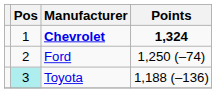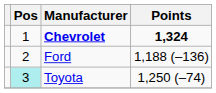Ford | Points: 1,250 (–74) -> 1,188 (–136)
Toyota | Points: 1,188 (–136) -> 1,250 (–74)
